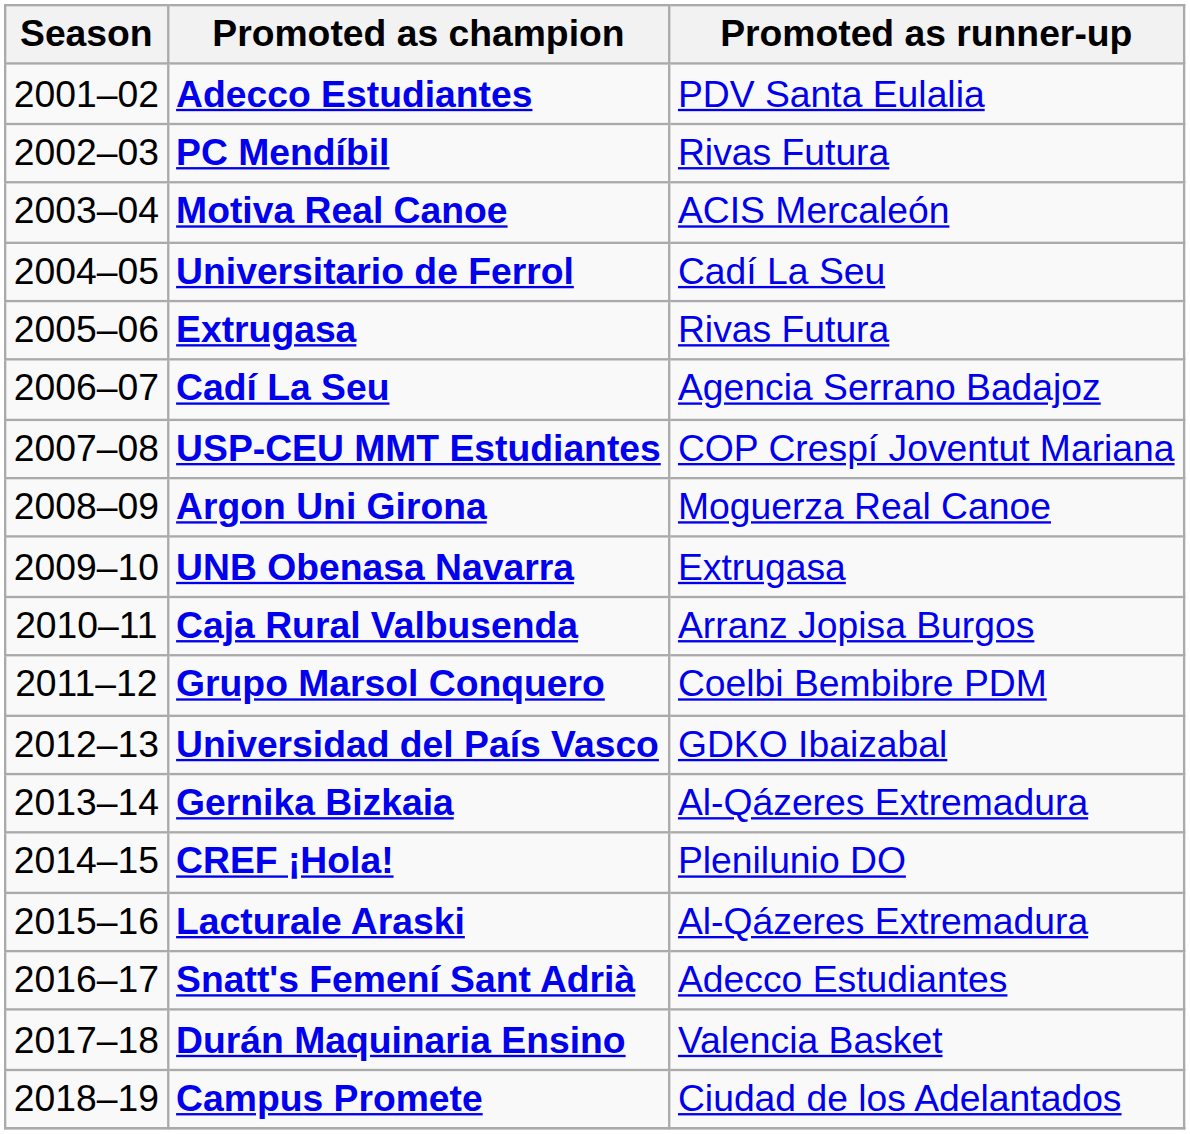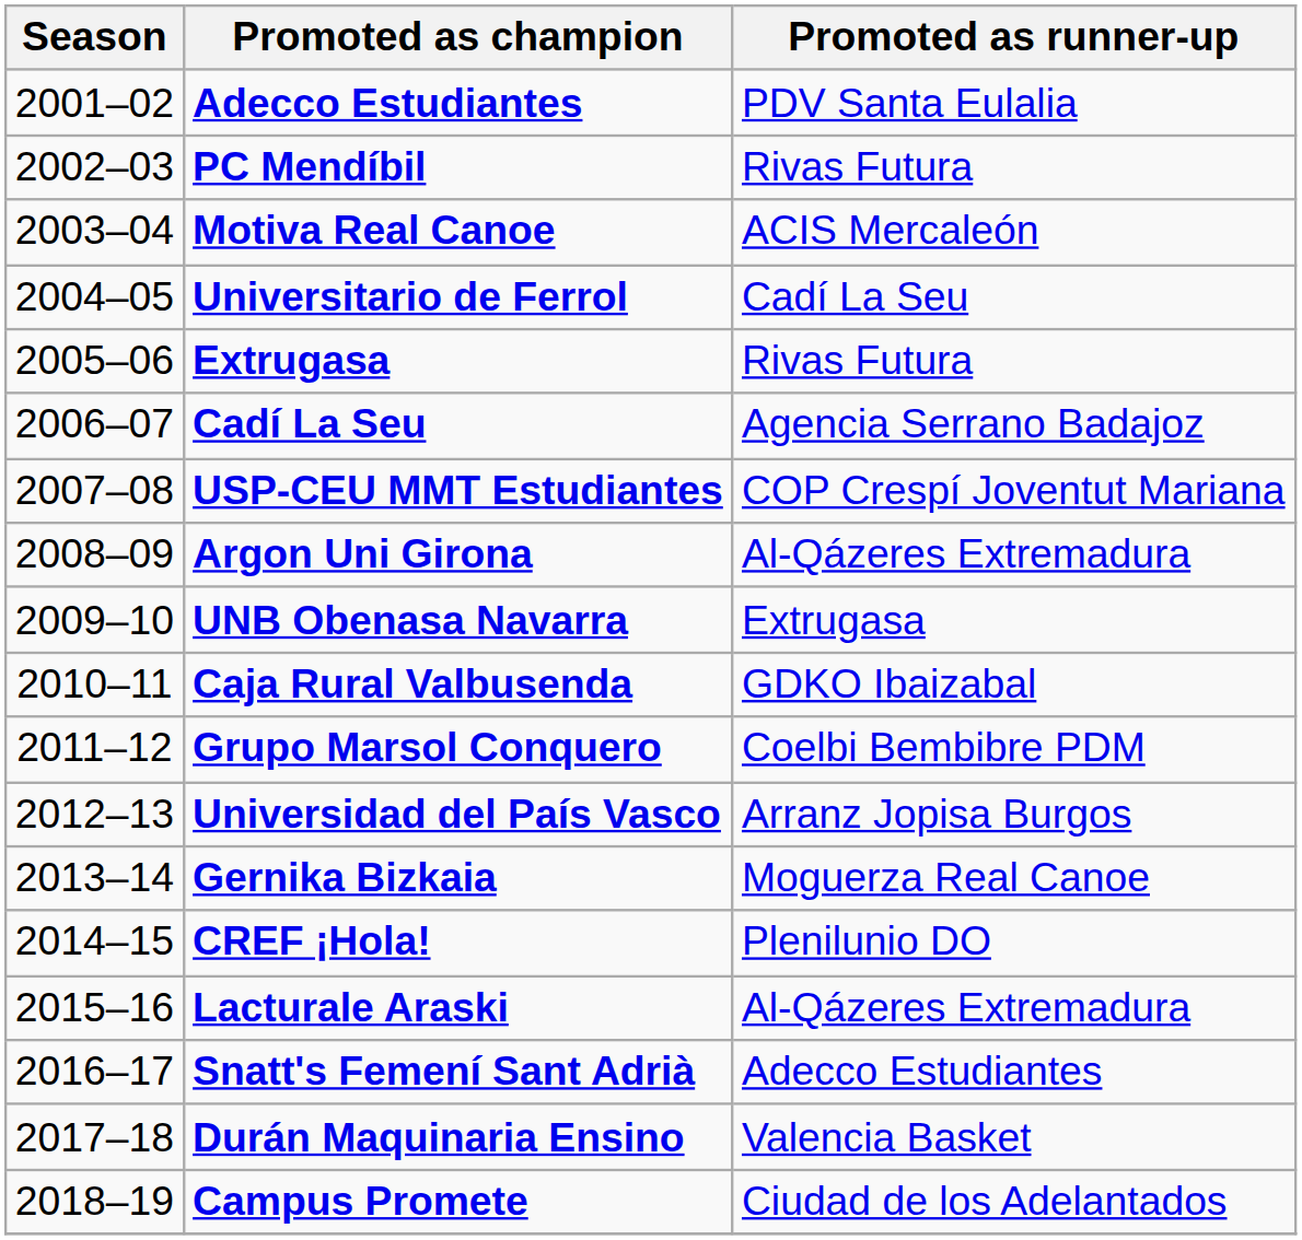Argon Uni Girona | Promoted as runner-up: Moguerza Real Canoe -> Al-Qázeres Extremadura
Caja Rural Valbusenda | Promoted as runner-up: Arranz Jopisa Burgos -> GDKO Ibaizabal
Universidad del País Vasco | Promoted as runner-up: GDKO Ibaizabal -> Arranz Jopisa Burgos
Gernika Bizkaia | Promoted as runner-up: Al-Qázeres Extremadura -> Moguerza Real Canoe
